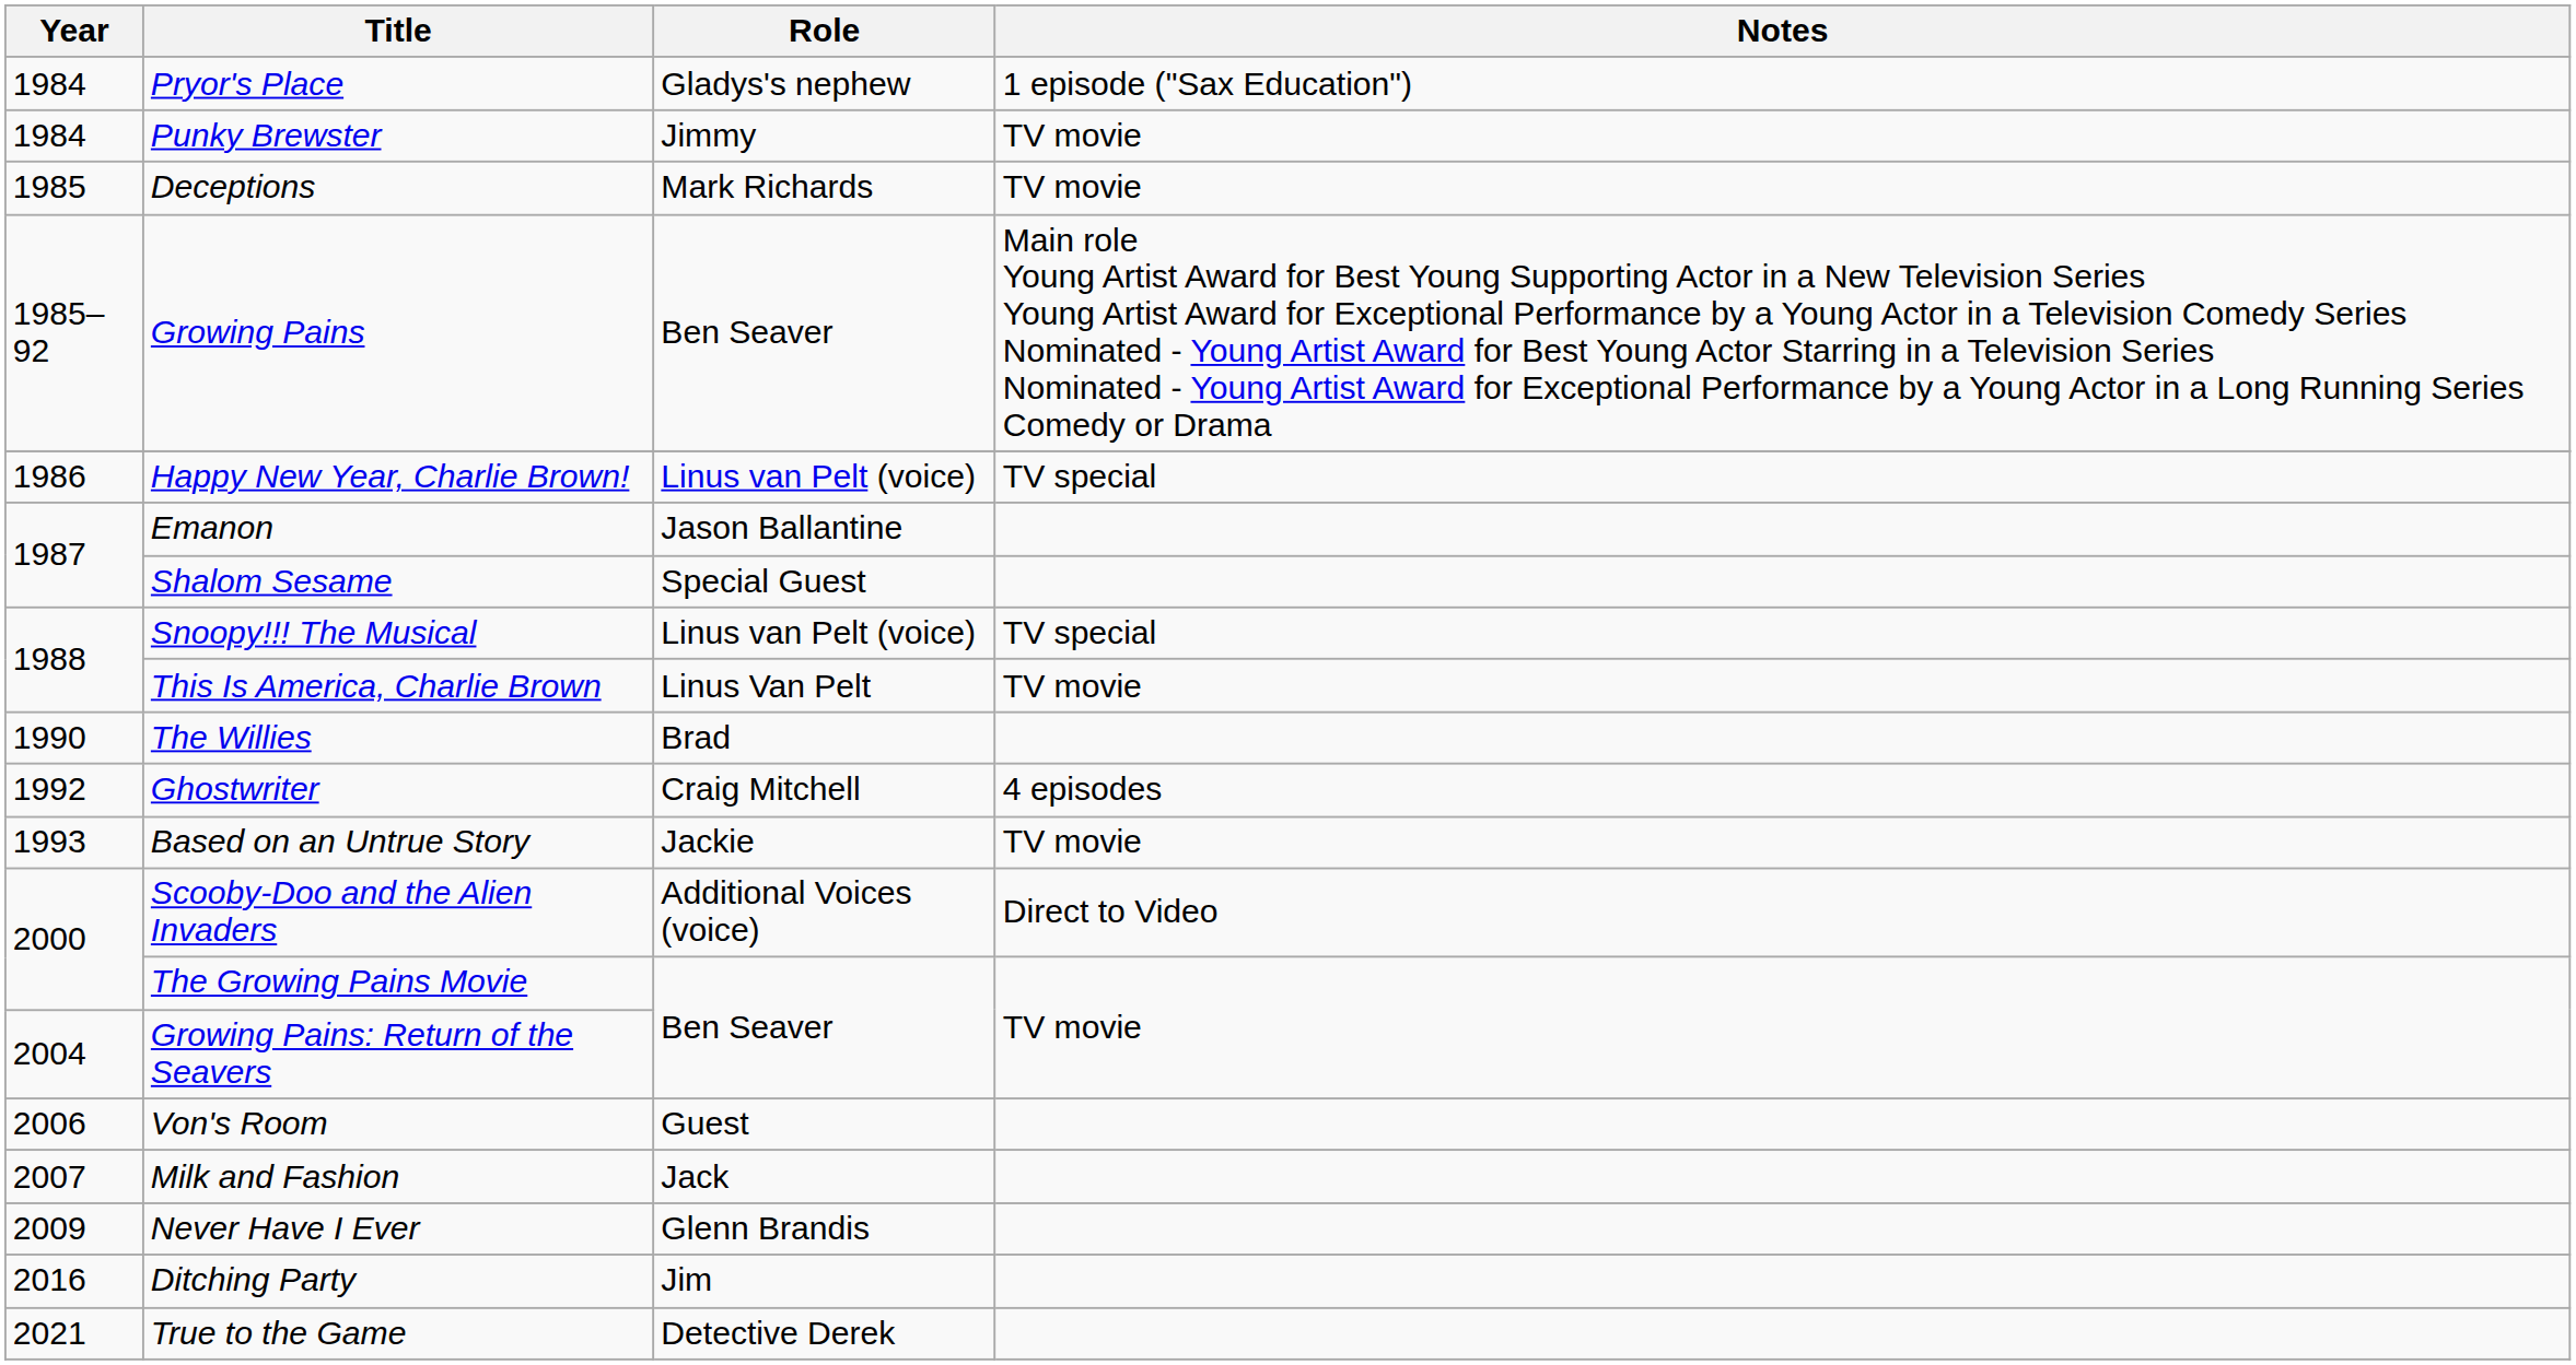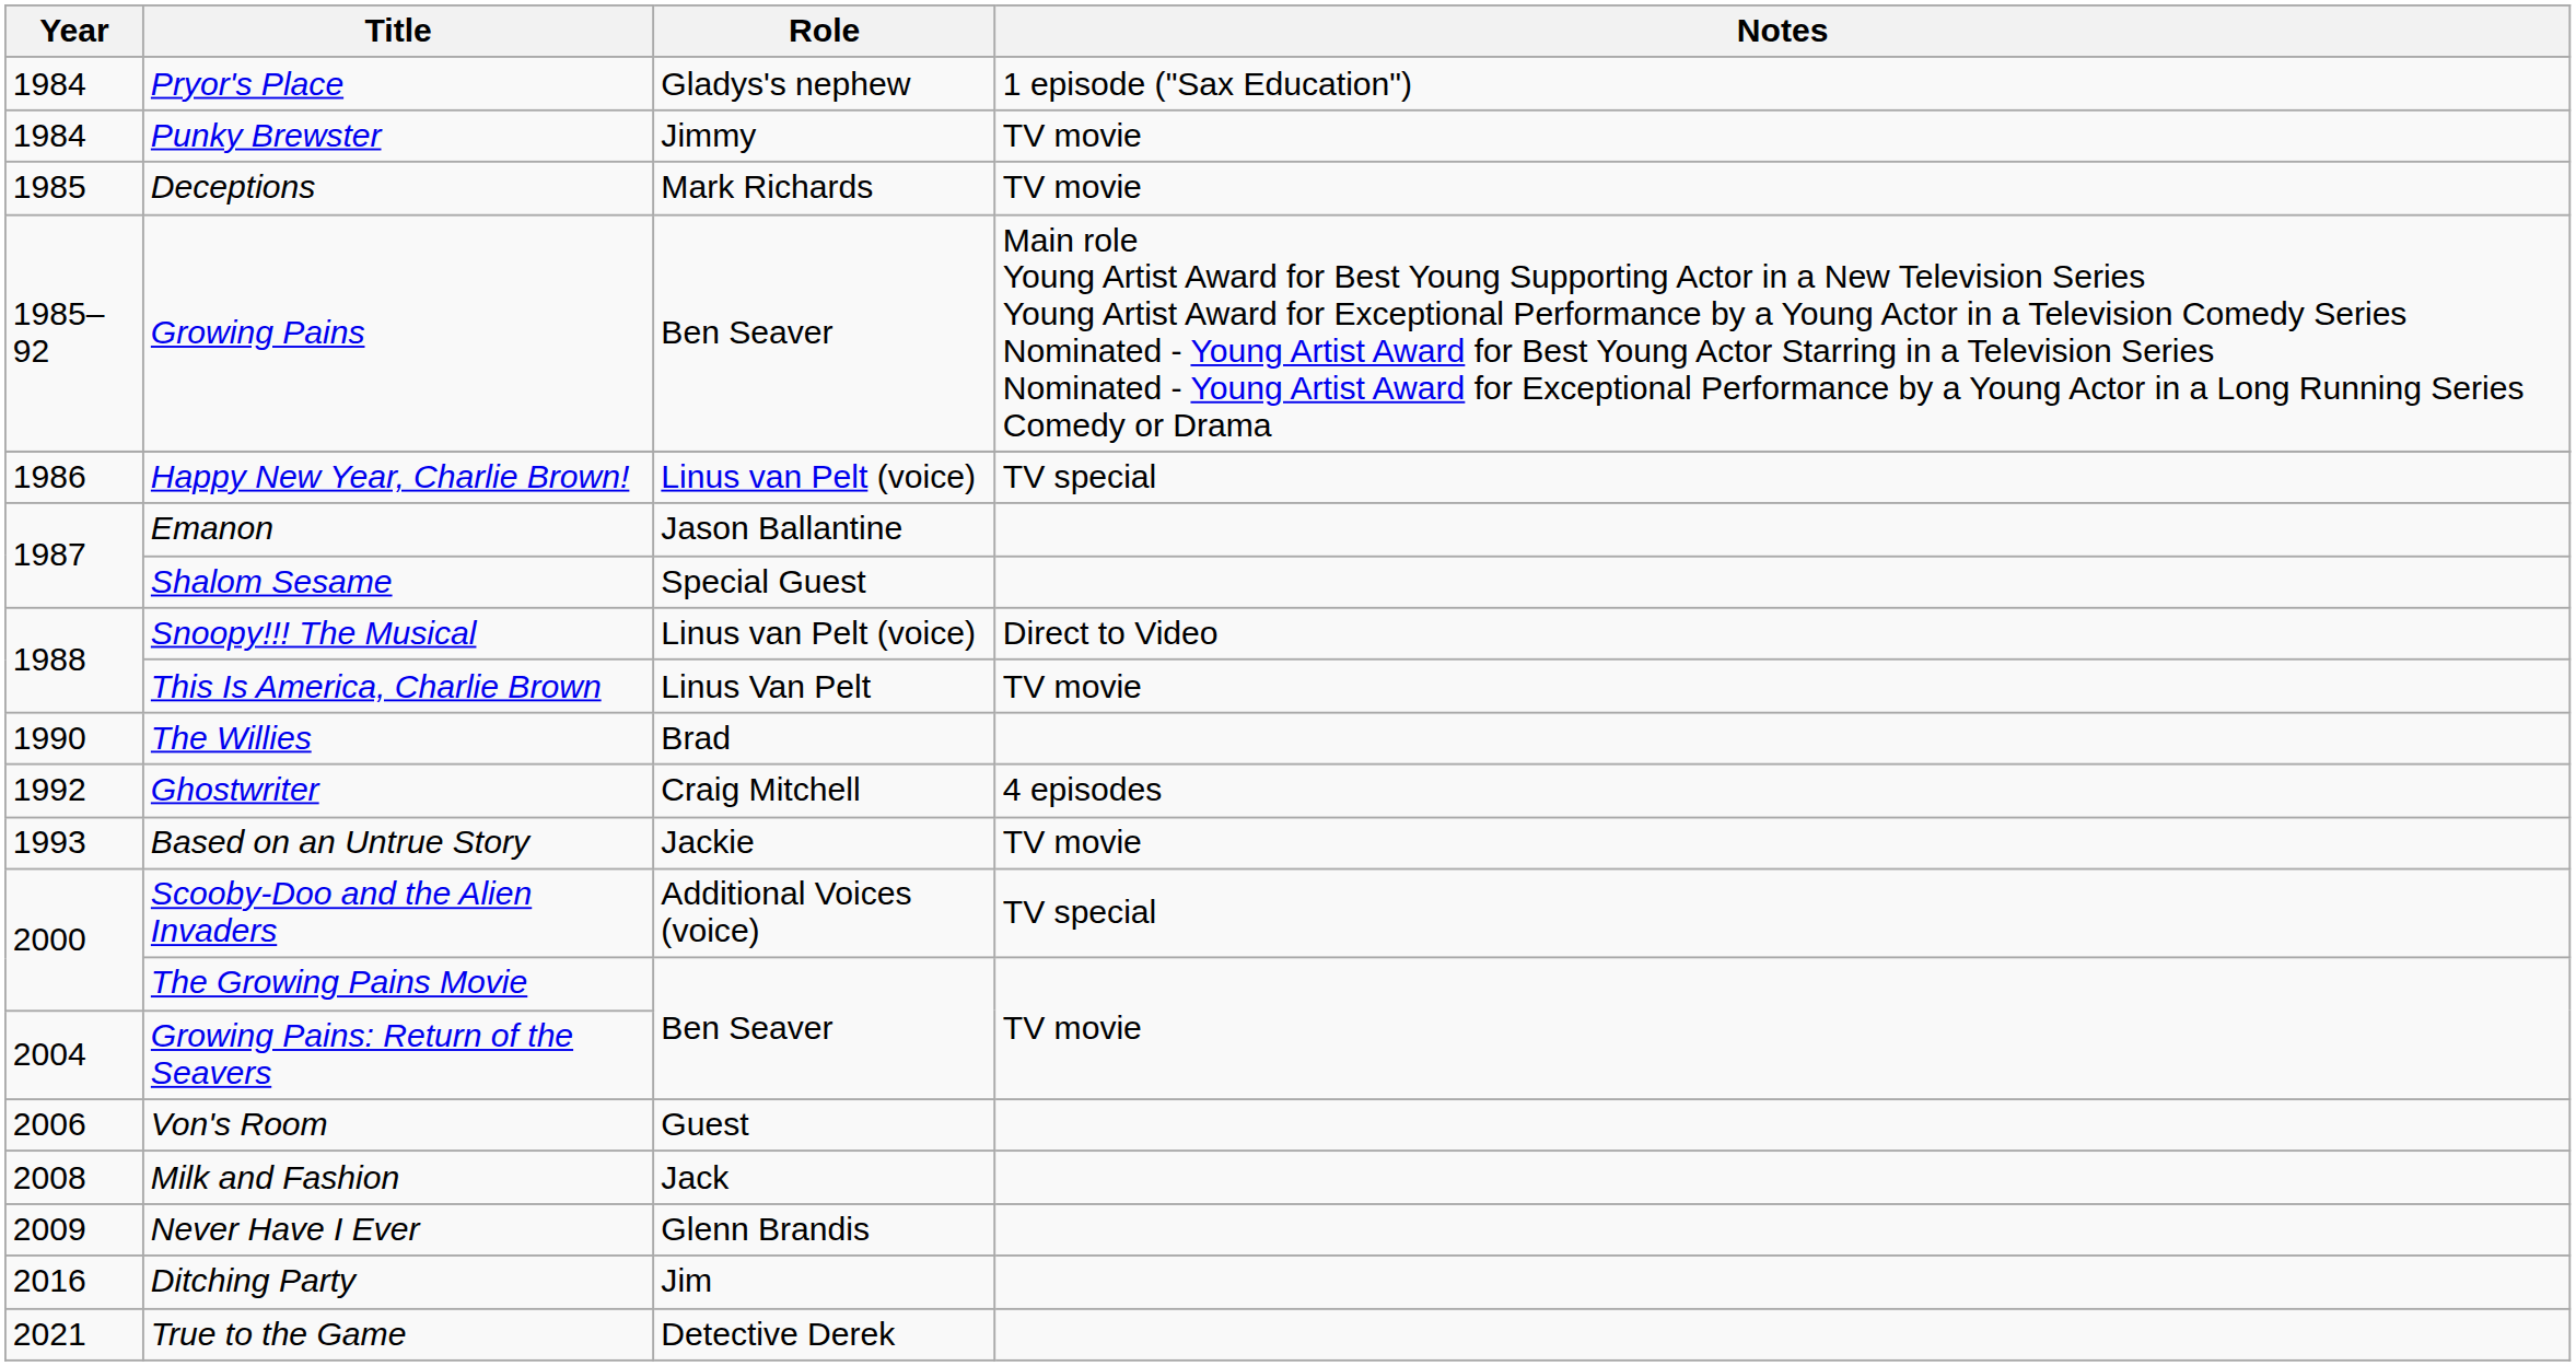Snoopy!!! The Musical | Notes: TV special -> Direct to Video
Scooby-Doo and the Alien Invaders | Notes: Direct to Video -> TV special
Milk and Fashion | Year: 2007 -> 2008
